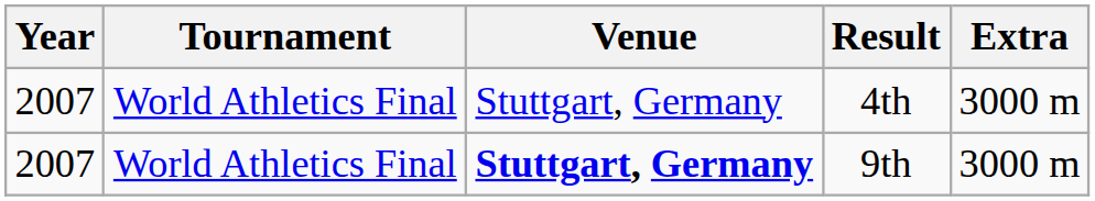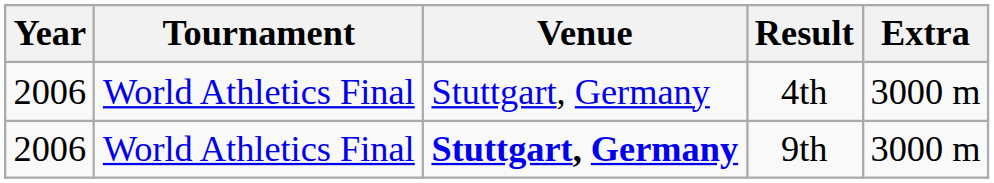4th | Year: 2007 -> 2006
9th | Year: 2007 -> 2006
